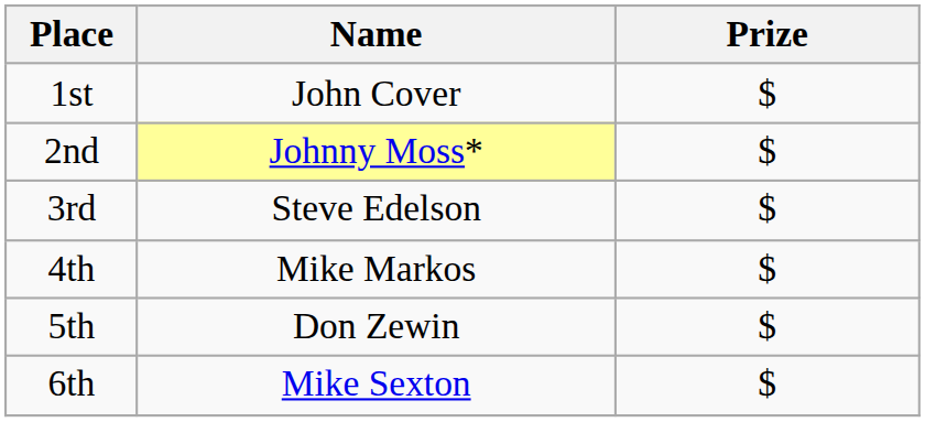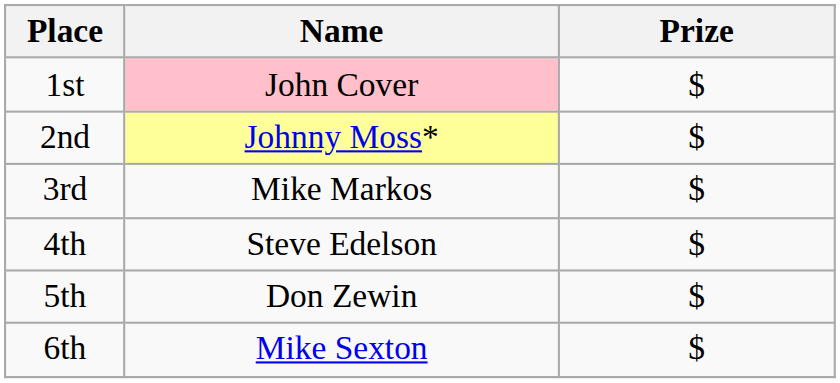1st | Name: no background -> pink background
3rd | Name: Steve Edelson -> Mike Markos
4th | Name: Mike Markos -> Steve Edelson
